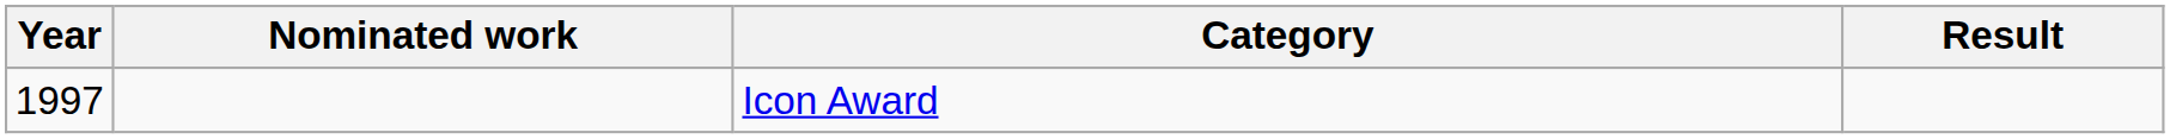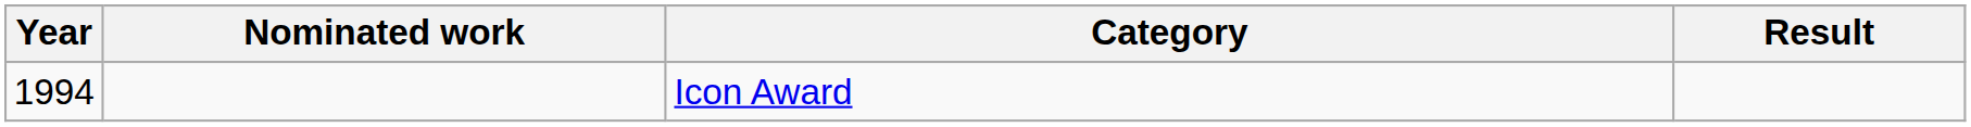Icon Award | Year: 1997 -> 1994
